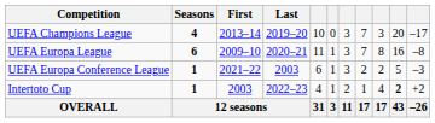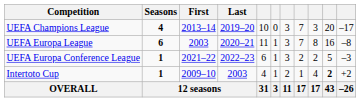UEFA Europa League | First: 2009–10 -> 2003
UEFA Europa Conference League | Last: 2003 -> 2022–23
Intertoto Cup | First: 2003 -> 2009–10
Intertoto Cup | Last: 2022–23 -> 2003
